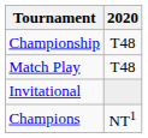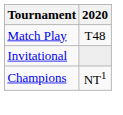- row: Championship | T48
